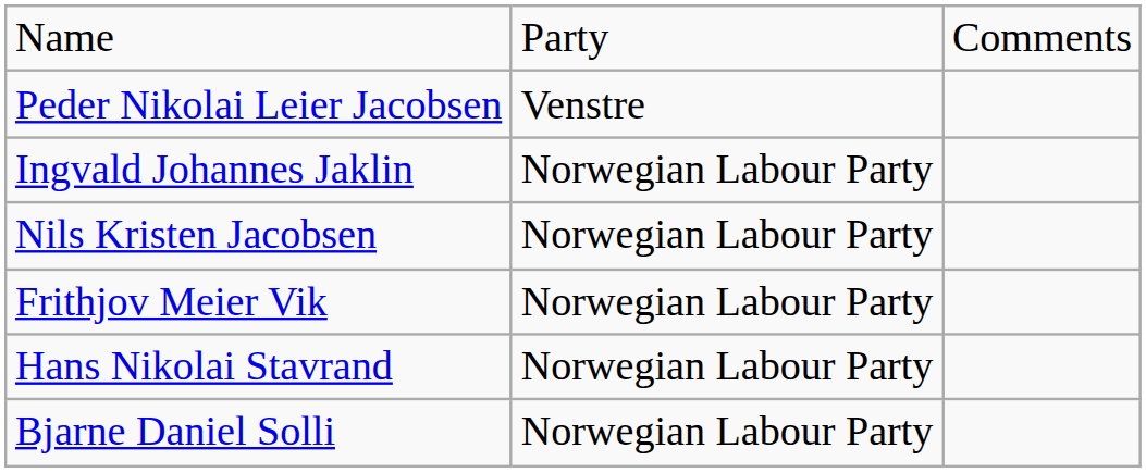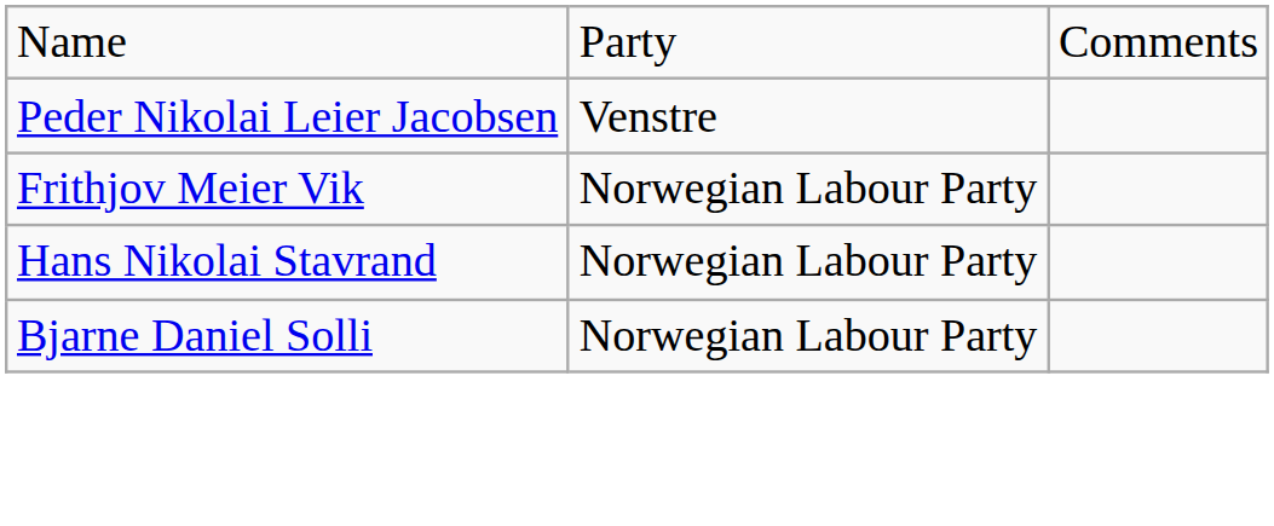- row: Ingvald Johannes Jaklin | Norwegian Labour Party
- row: Nils Kristen Jacobsen | Norwegian Labour Party
